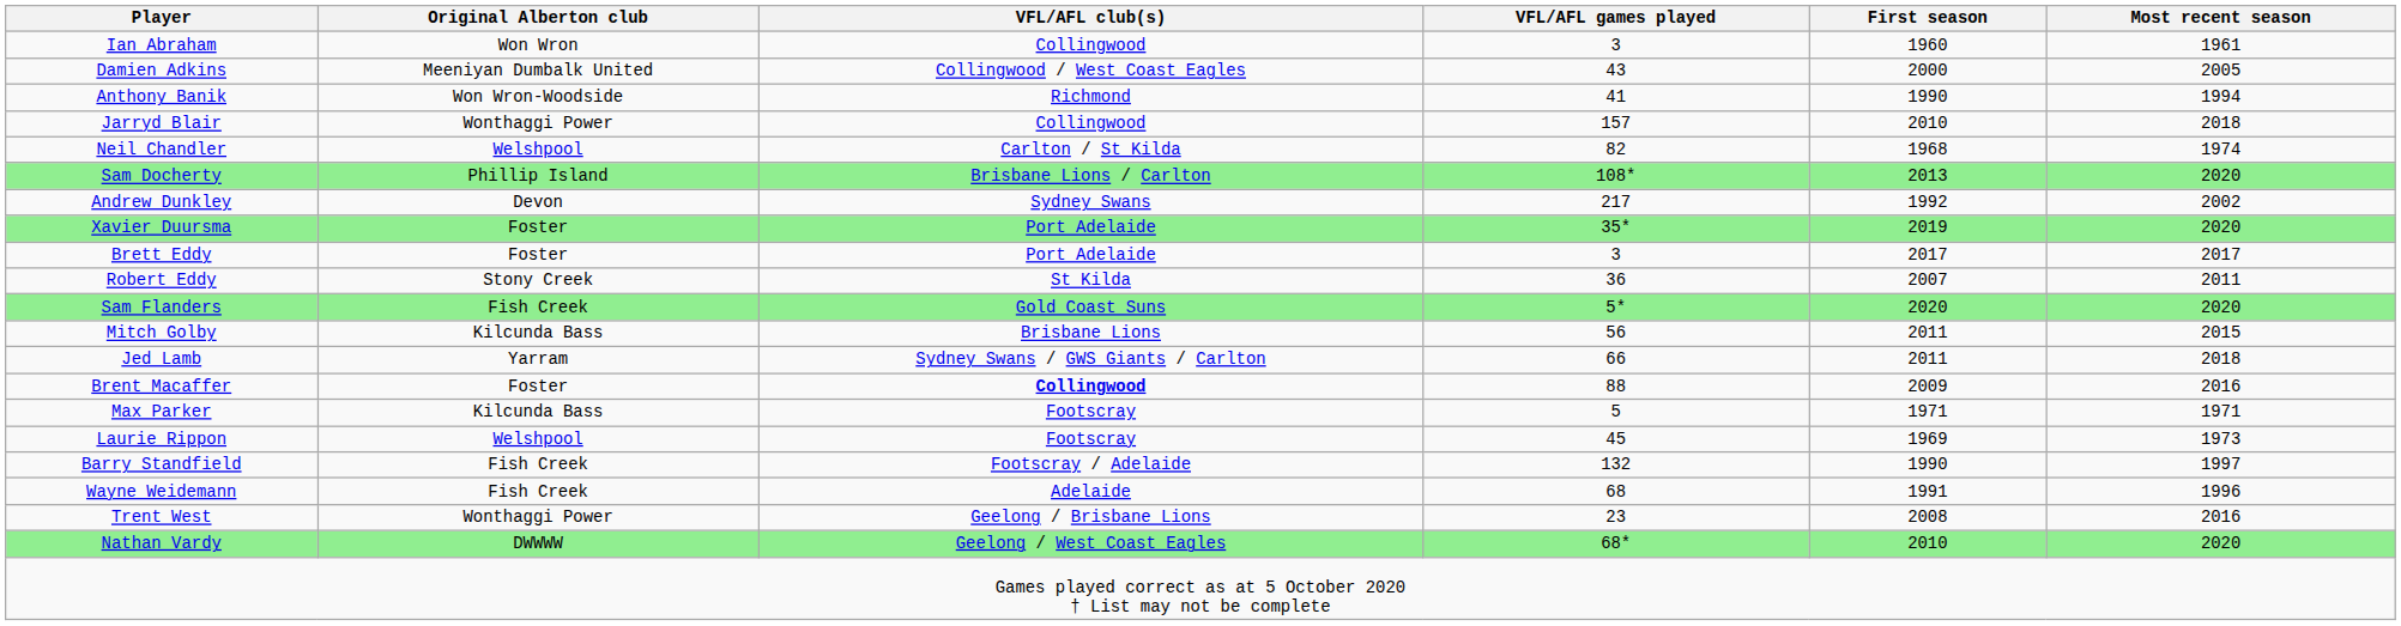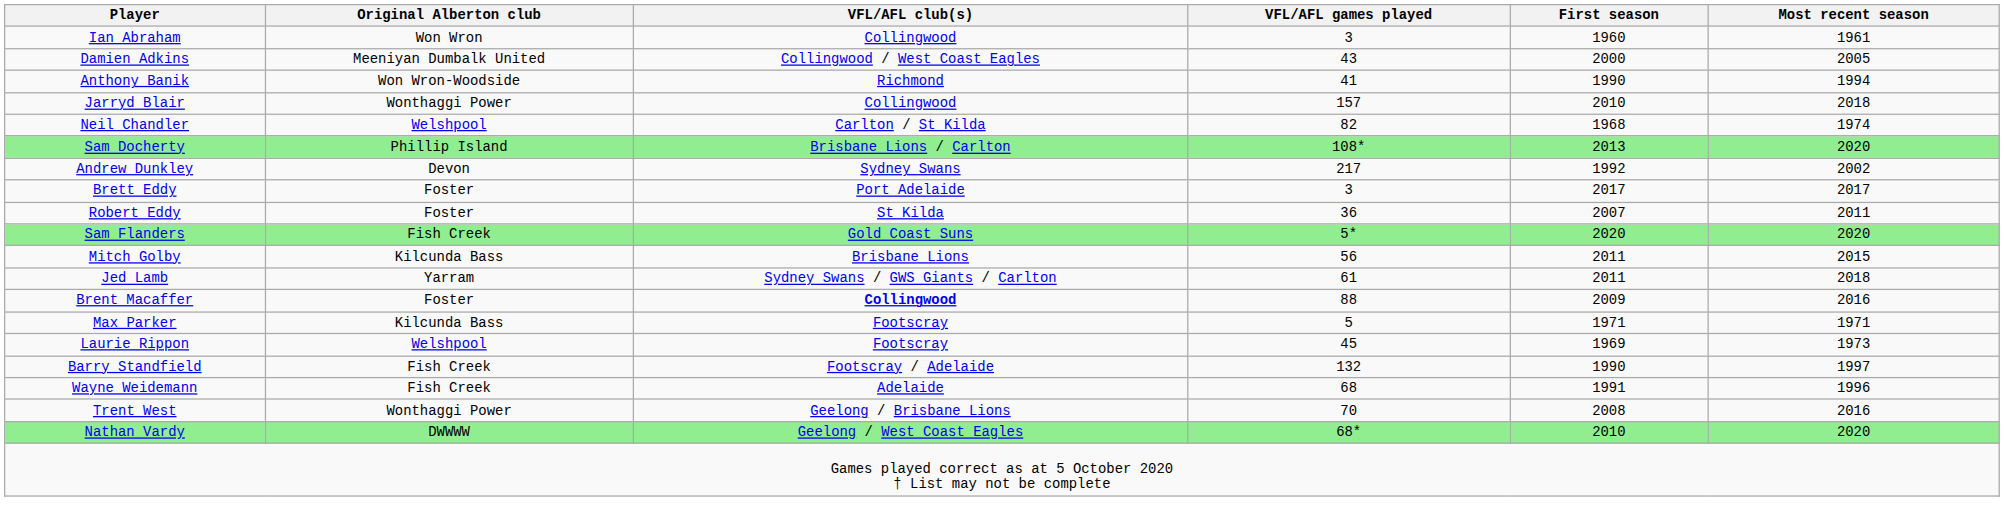- row: Xavier Duursma | Foster | Port Adelaide | 35* | 2019 | 2020
Robert Eddy | Original Alberton club: Stony Creek -> Foster
Jed Lamb | VFL/AFL games played: 66 -> 61
Trent West | VFL/AFL games played: 23 -> 70
